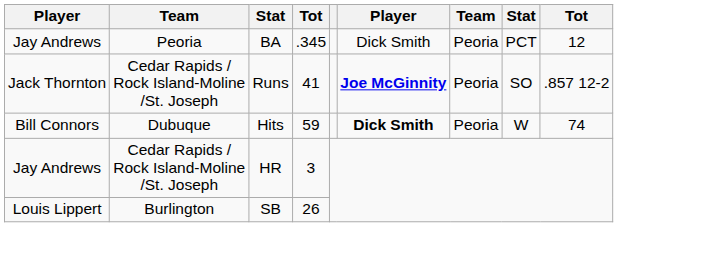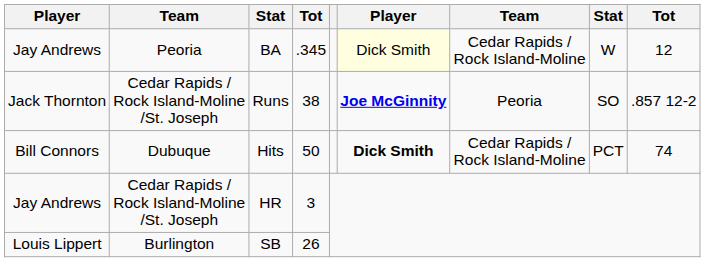BA | column 6: no background -> lightyellow background
BA | column 7: Peoria -> Cedar Rapids / Rock Island-Moline
BA | column 8: PCT -> W
Runs | column 4: 41 -> 38
Hits | column 4: 59 -> 50
Hits | column 7: Peoria -> Cedar Rapids / Rock Island-Moline
Hits | column 8: W -> PCT
